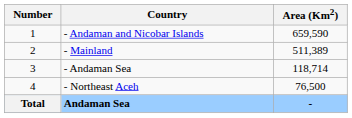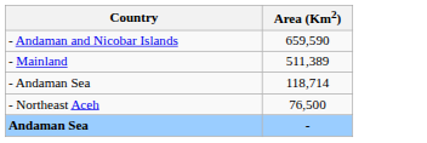- column: Number | 1 | 2 | 3 | 4 | Total
